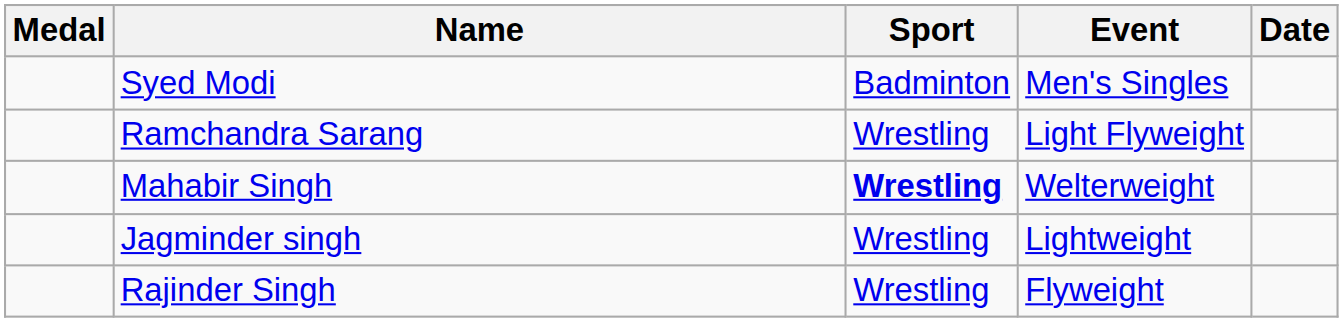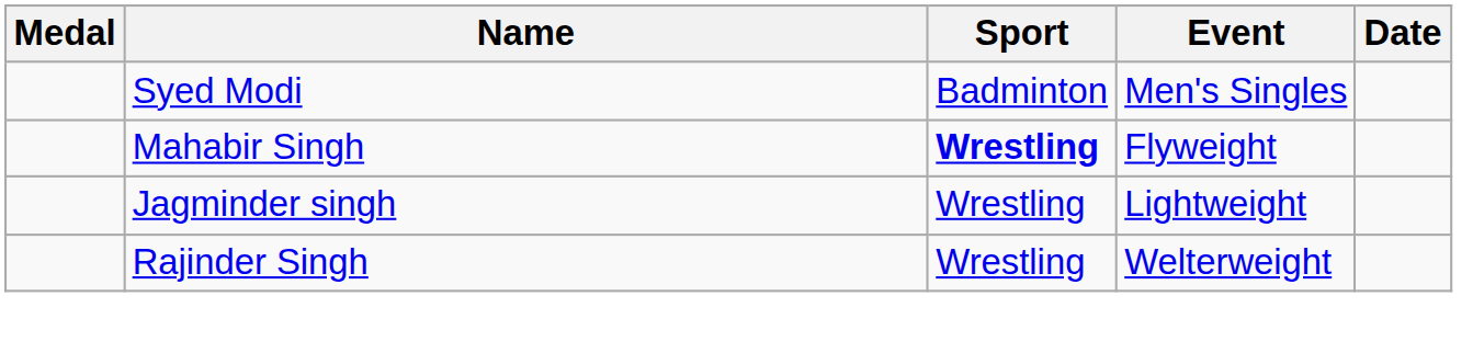- row: Ramchandra Sarang | Wrestling | Light Flyweight
Mahabir Singh | Event: Welterweight -> Flyweight
Rajinder Singh | Event: Flyweight -> Welterweight
